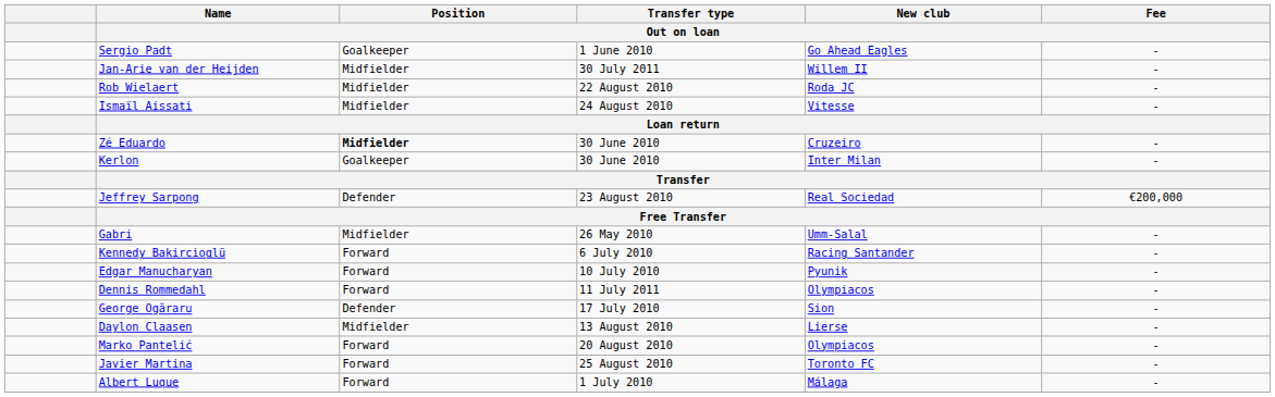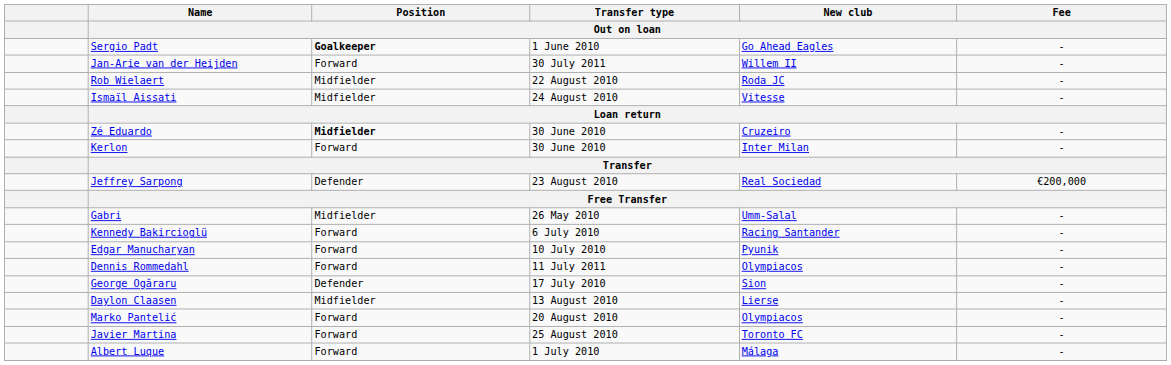Sergio Padt | Position / Out on loan: normal -> bold
Jan-Arie van der Heijden | Position / Out on loan: Midfielder -> Forward
Kerlon | Position / Out on loan: Goalkeeper -> Forward
